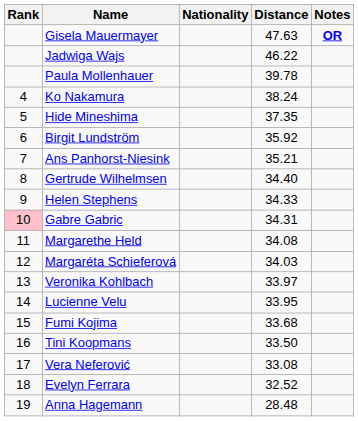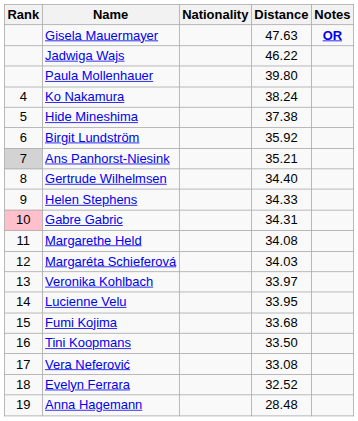Paula Mollenhauer | Distance: 39.78 -> 39.80
Hide Mineshima | Distance: 37.35 -> 37.38
Ans Panhorst-Niesink | Rank: no background -> lightgrey background
